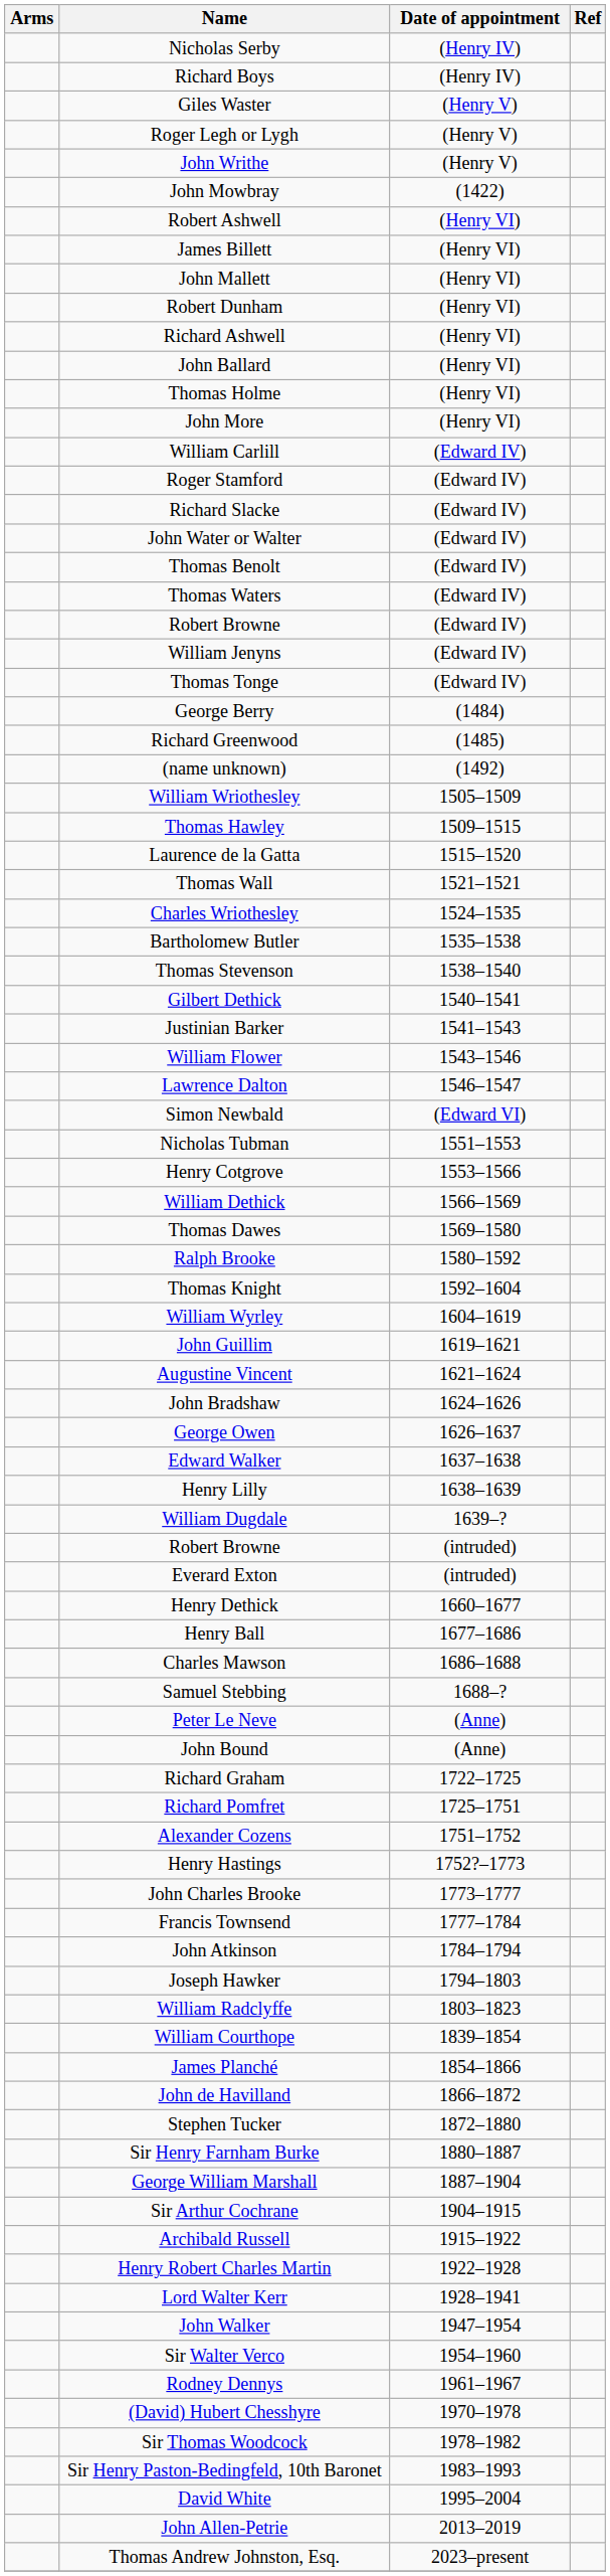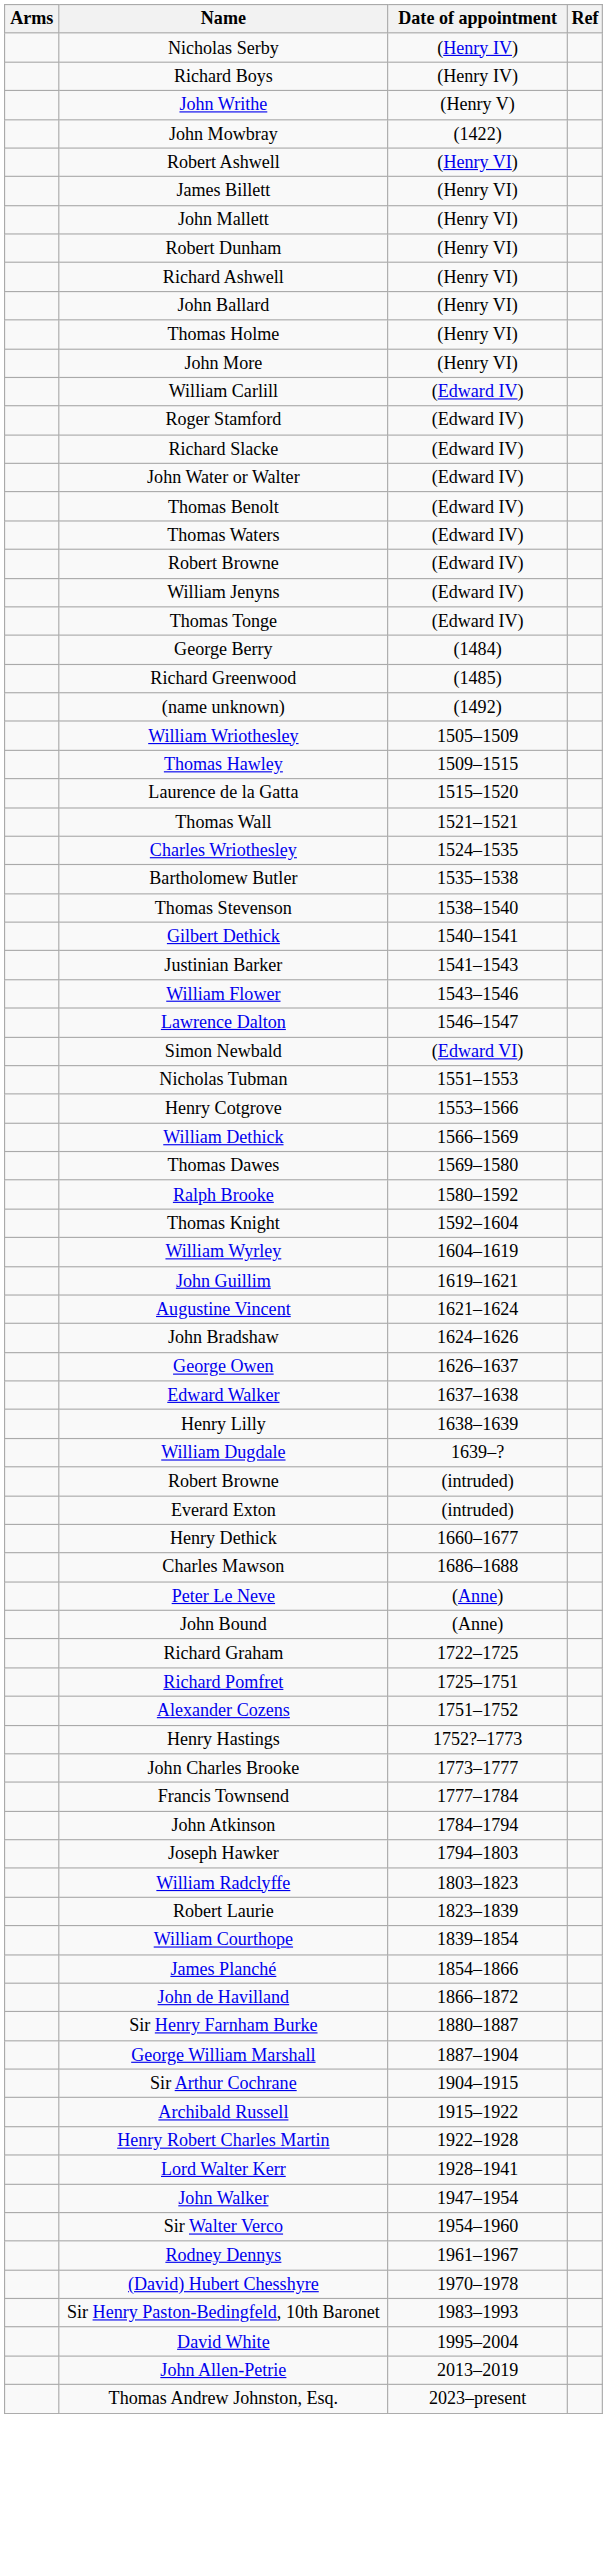- row: Giles Waster | (Henry V)
- row: Roger Legh or Lygh | (Henry V)
- row: Henry Ball | 1677–1686
- row: Samuel Stebbing | 1688–?
+ row: Robert Laurie | 1823–1839
- row: Stephen Tucker | 1872–1880
- row: Sir Thomas Woodcock | 1978–1982
